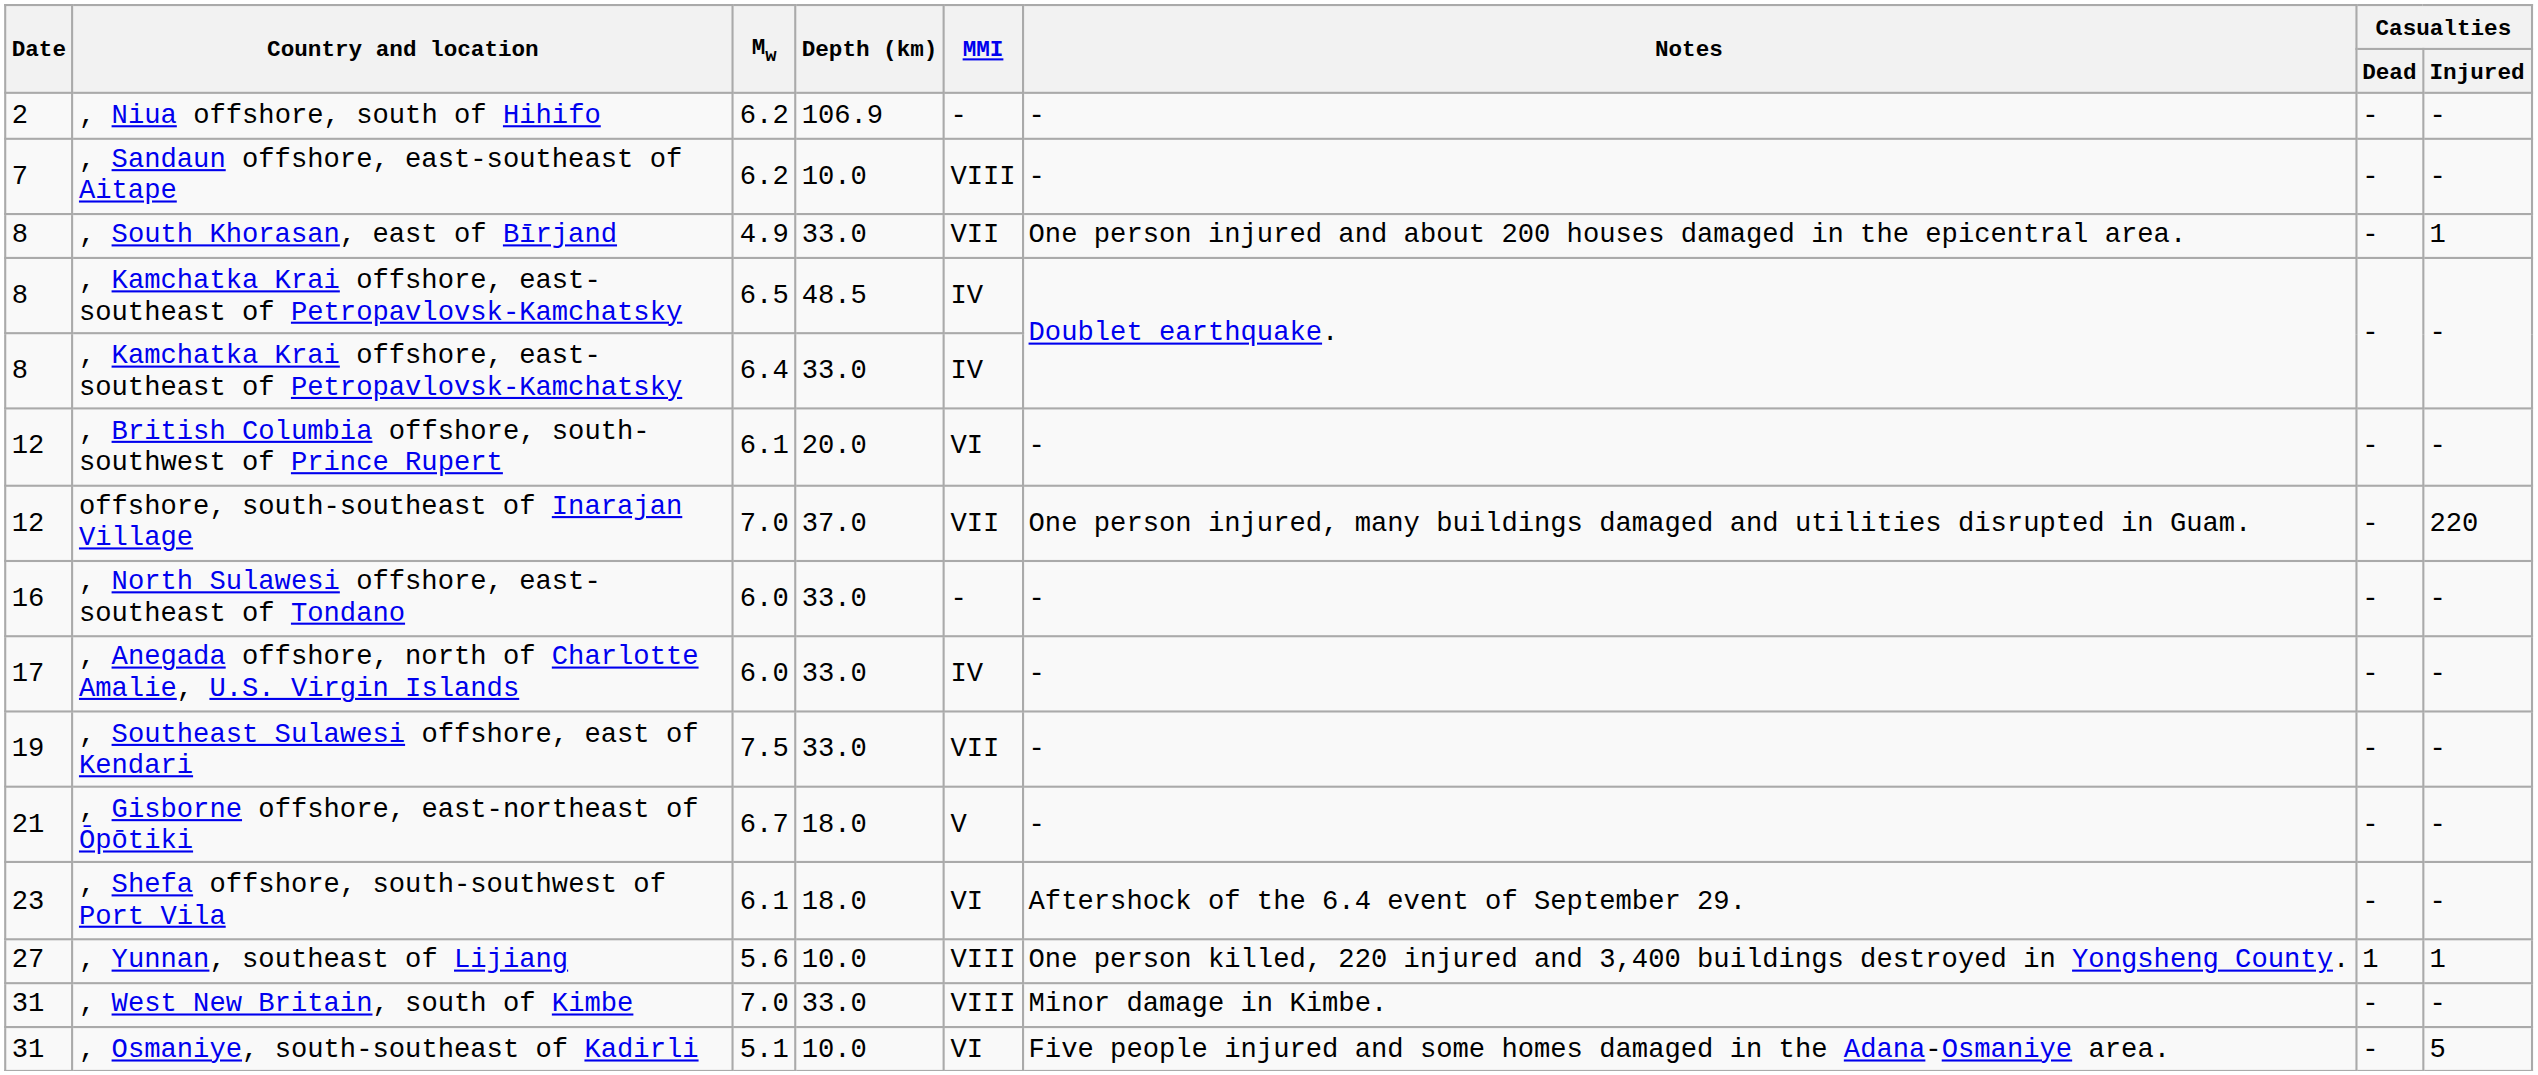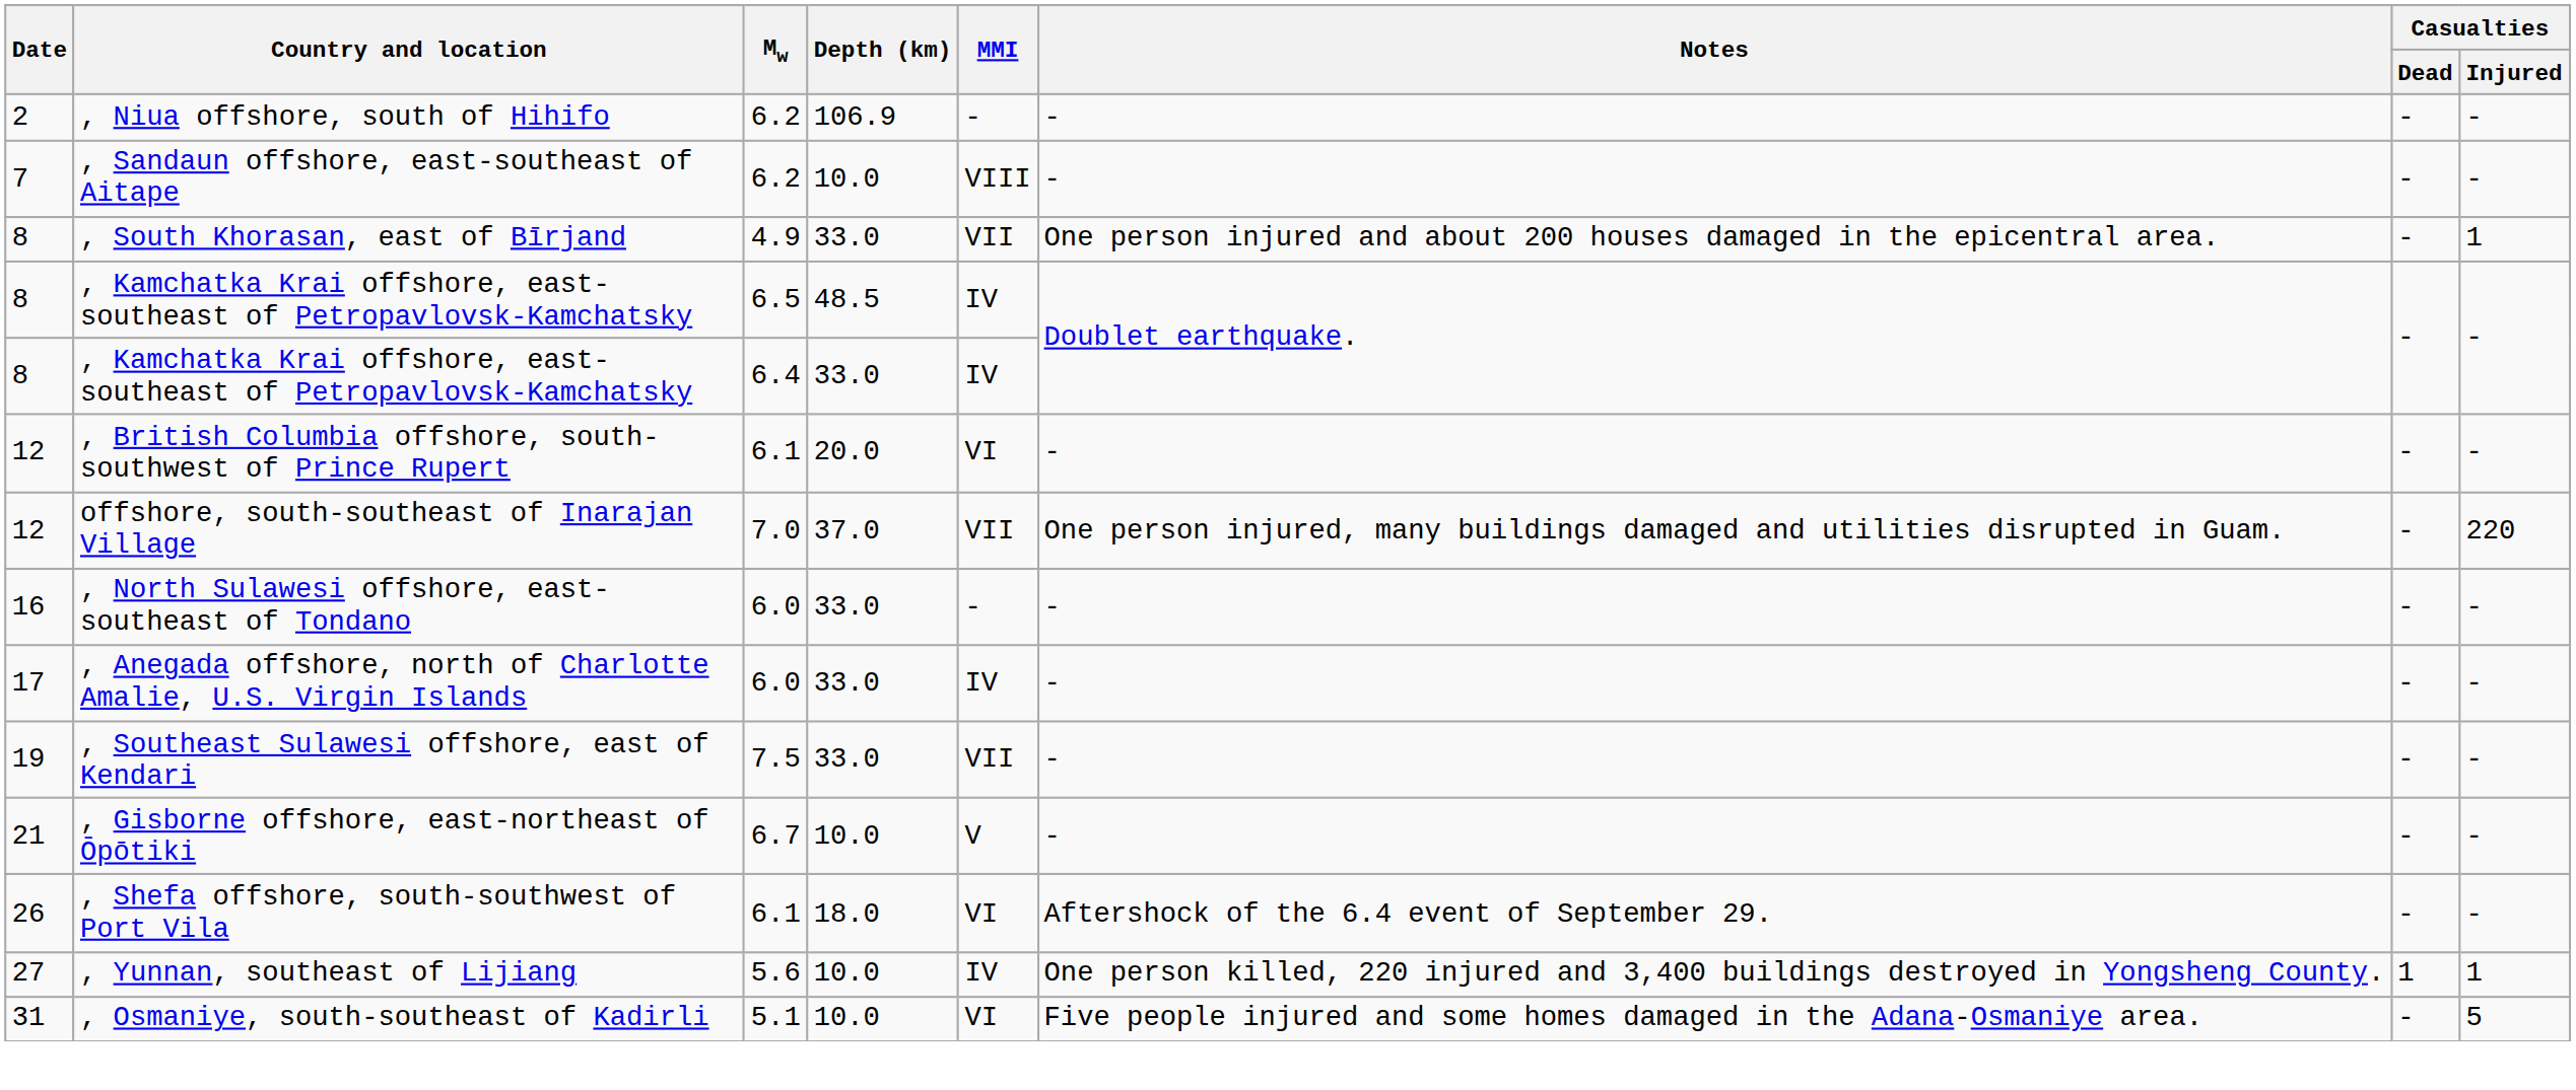, Gisborne offshore, east-northeast of Ōpōtiki | Depth (km): 18.0 -> 10.0
, Shefa offshore, south-southwest of Port Vila | Date: 23 -> 26
, Yunnan, southeast of Lijiang | MMI: VIII -> IV
- row: 31 | , West New Britain, south of Kimbe | 7.0 | 33.0 | VIII | Minor damage in Kimbe. | - | -
